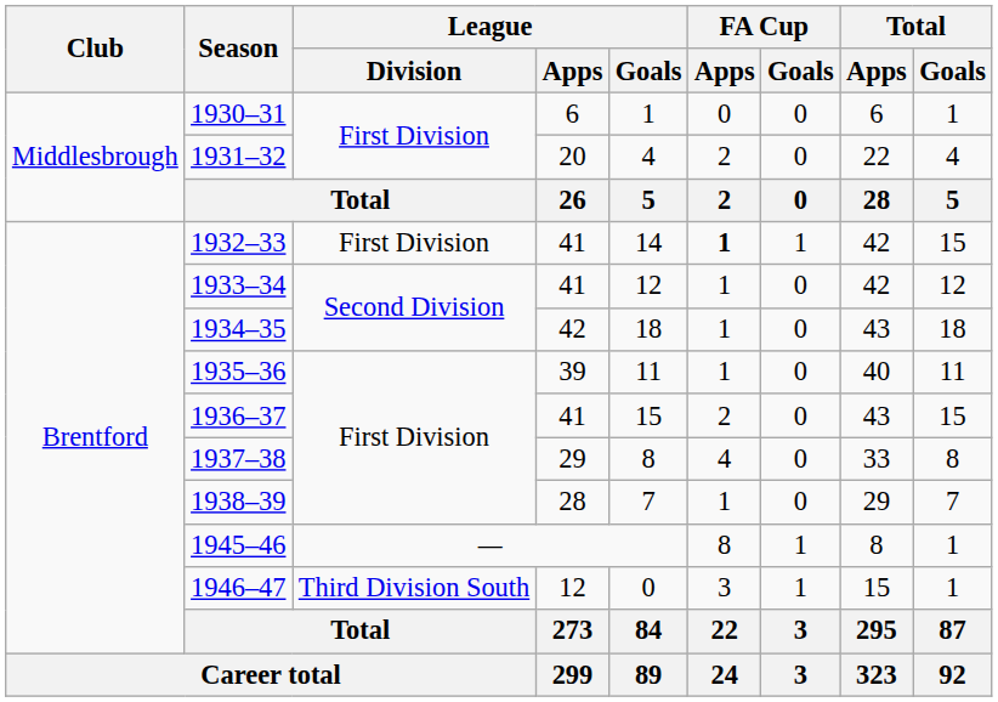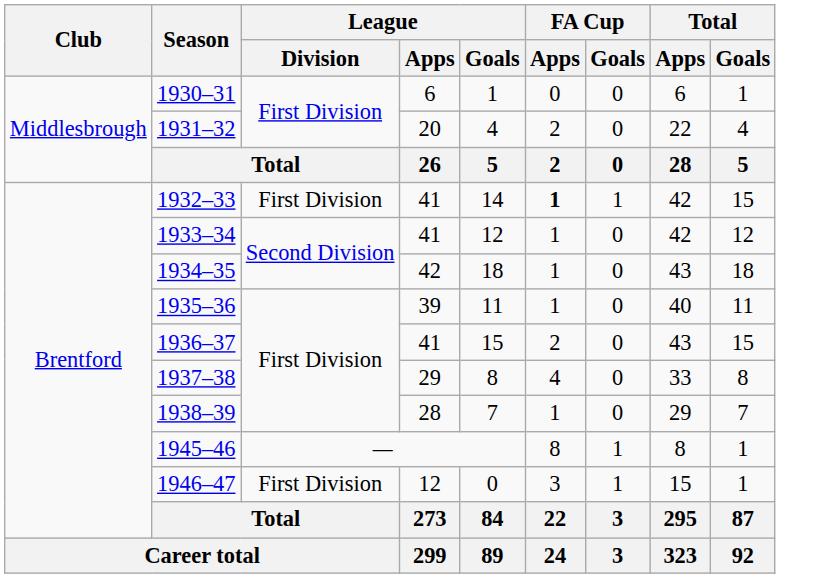1946–47 | League / Division: Third Division South -> First Division
